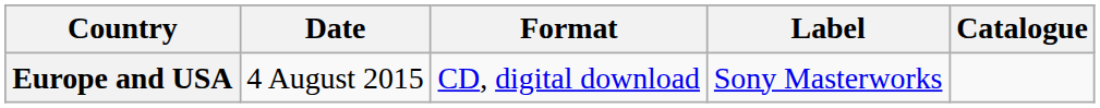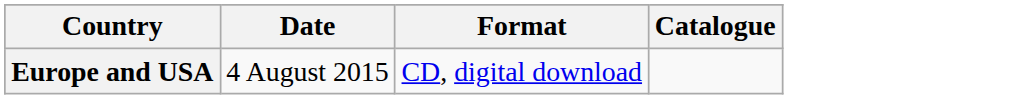- column: Label | Sony Masterworks
